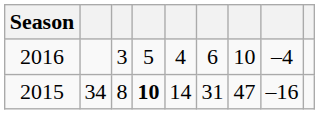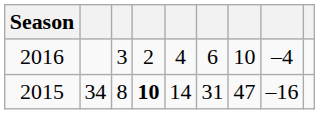2016 | column 4: 5 -> 2
